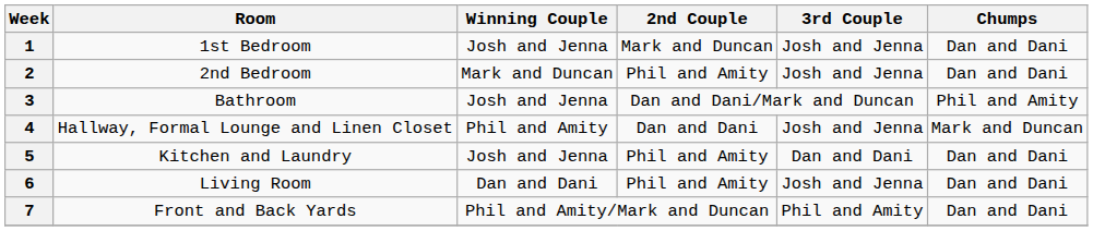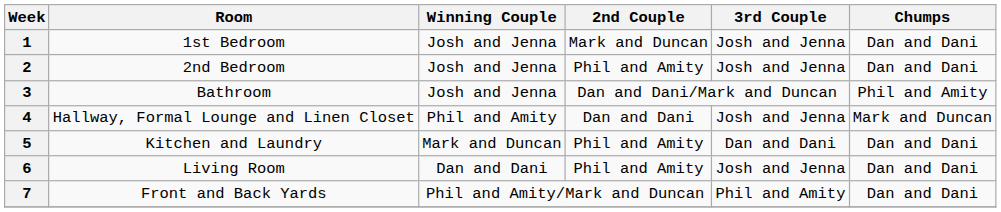2 | Winning Couple: Mark and Duncan -> Josh and Jenna
5 | Winning Couple: Josh and Jenna -> Mark and Duncan
